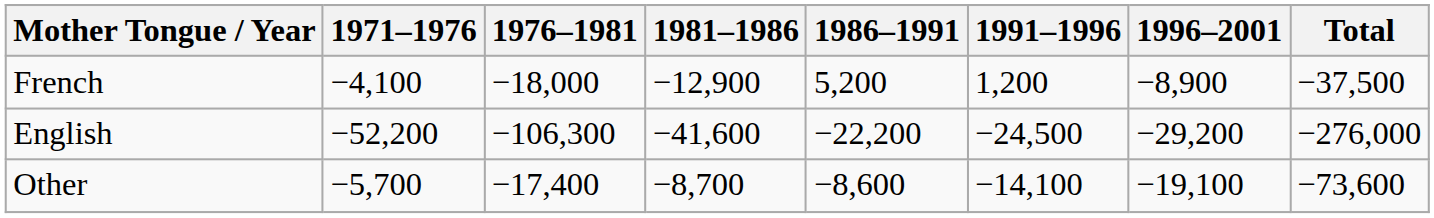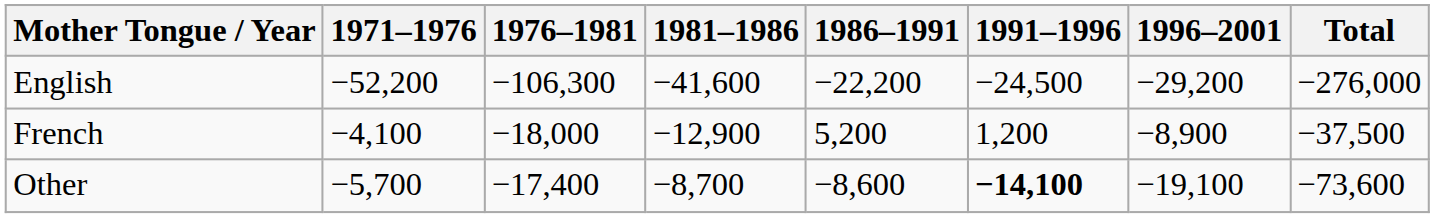rows swapped: French <-> English
Other | 1991–1996: normal -> bold
